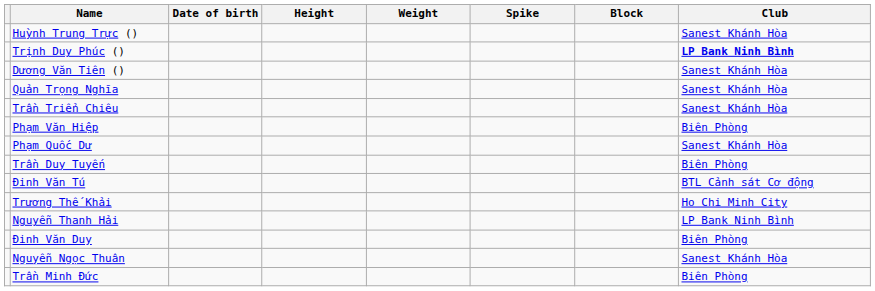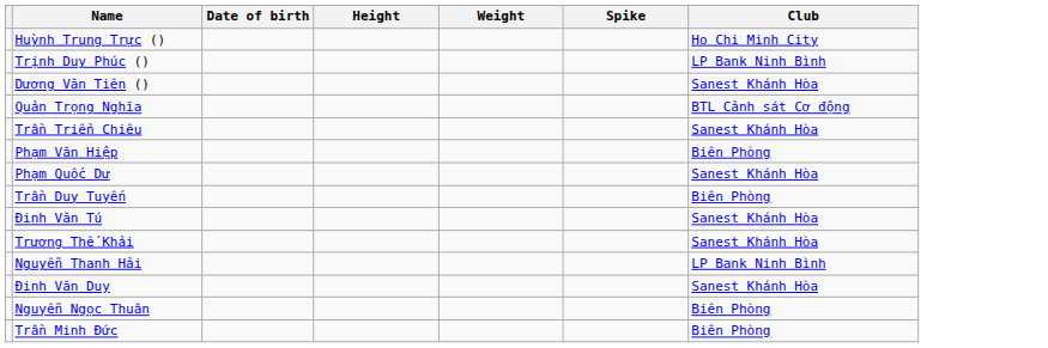- column: Block
Huỳnh Trung Trực () | Club: Sanest Khánh Hòa -> Ho Chi Minh City
Trịnh Duy Phúc () | Club: bold -> normal
Quản Trọng Nghĩa | Club: Sanest Khánh Hòa -> BTL Cảnh sát Cơ động
Đinh Văn Tú | Club: BTL Cảnh sát Cơ động -> Sanest Khánh Hòa
Trương Thế Khải | Club: Ho Chi Minh City -> Sanest Khánh Hòa
Đinh Văn Duy | Club: Biên Phòng -> Sanest Khánh Hòa
Nguyễn Ngọc Thuân | Club: Sanest Khánh Hòa -> Biên Phòng
